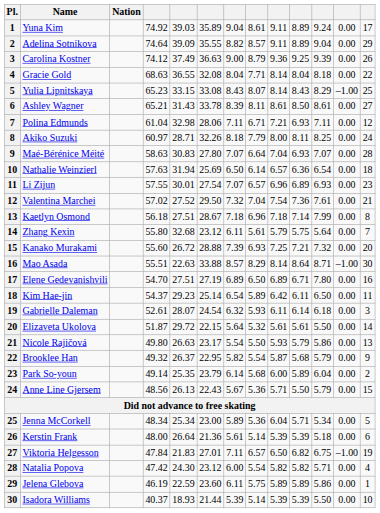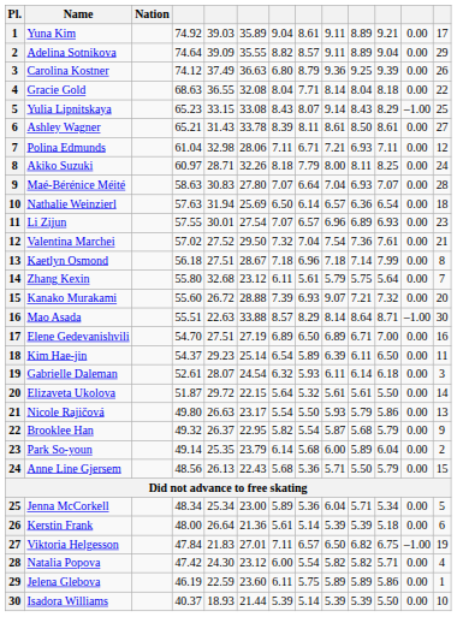Yuna Kim | column 11: 9.24 -> 9.21
Carolina Kostner | column 7: 9.00 -> 6.80
Yulia Lipnitskaya | column 9: 8.14 -> 9.14
Kanako Murakami | column 9: 7.25 -> 9.07
Elene Gedevanishvili | column 11: 7.80 -> 7.00
Kim Hae-jin | column 9: 6.42 -> 6.39
Anne Line Gjersem | column 7: 5.67 -> 5.68
